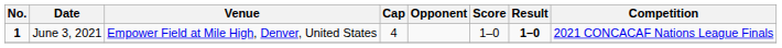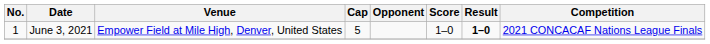June 3, 2021 | No.: bold -> normal
June 3, 2021 | Cap: 4 -> 5
